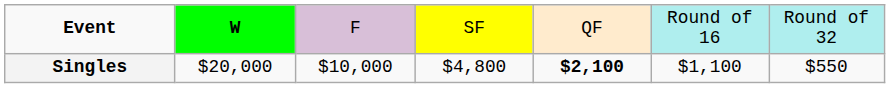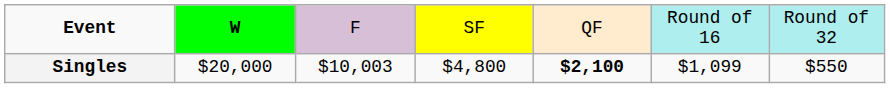Singles | column 3: $10,000 -> $10,003
Singles | column 6: $1,100 -> $1,099
